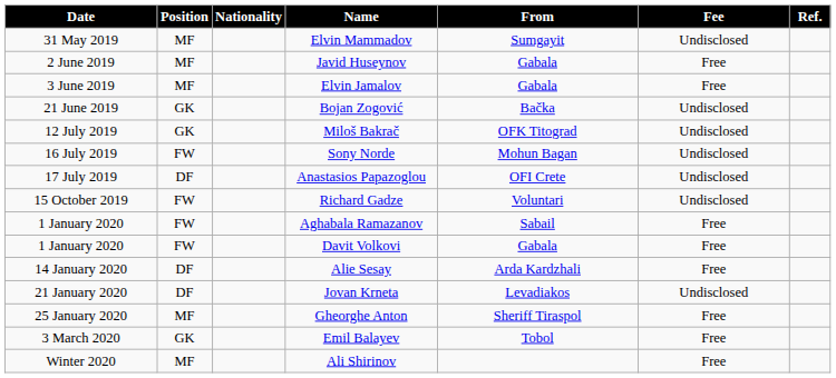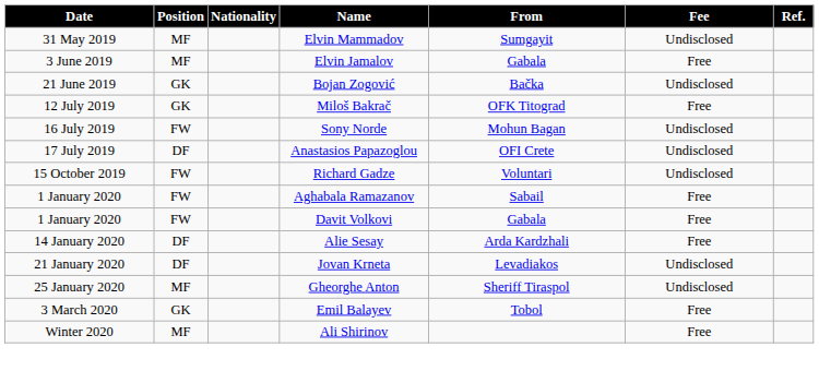- row: 2 June 2019 | MF | Javid Huseynov | Gabala | Free
Miloš Bakrač | Fee: Undisclosed -> Free
Gheorghe Anton | Fee: Free -> Undisclosed
